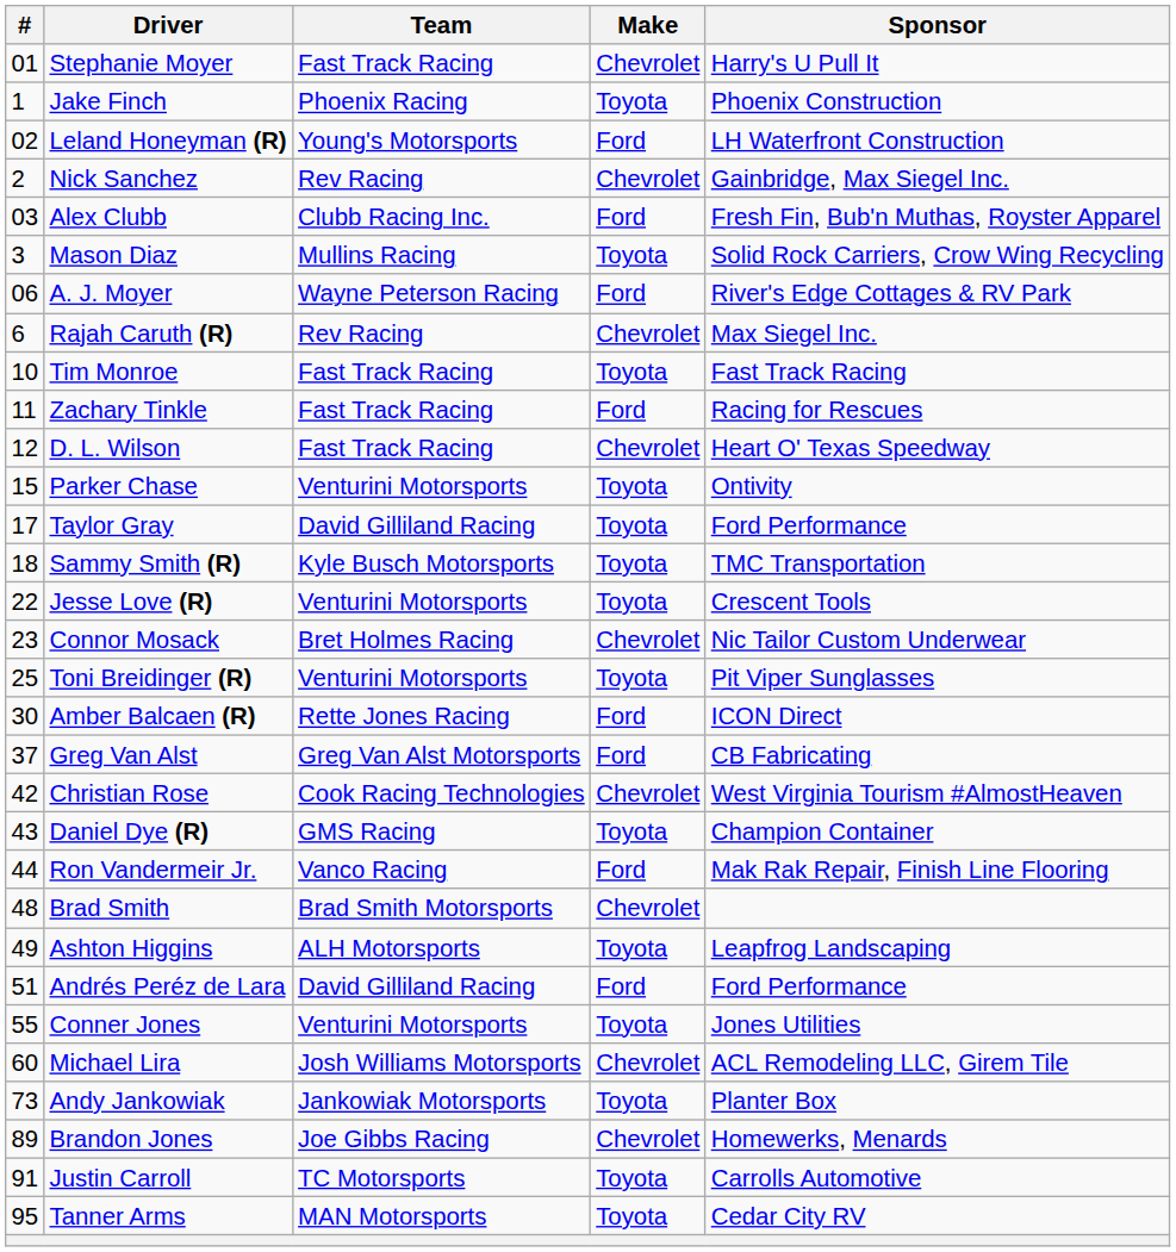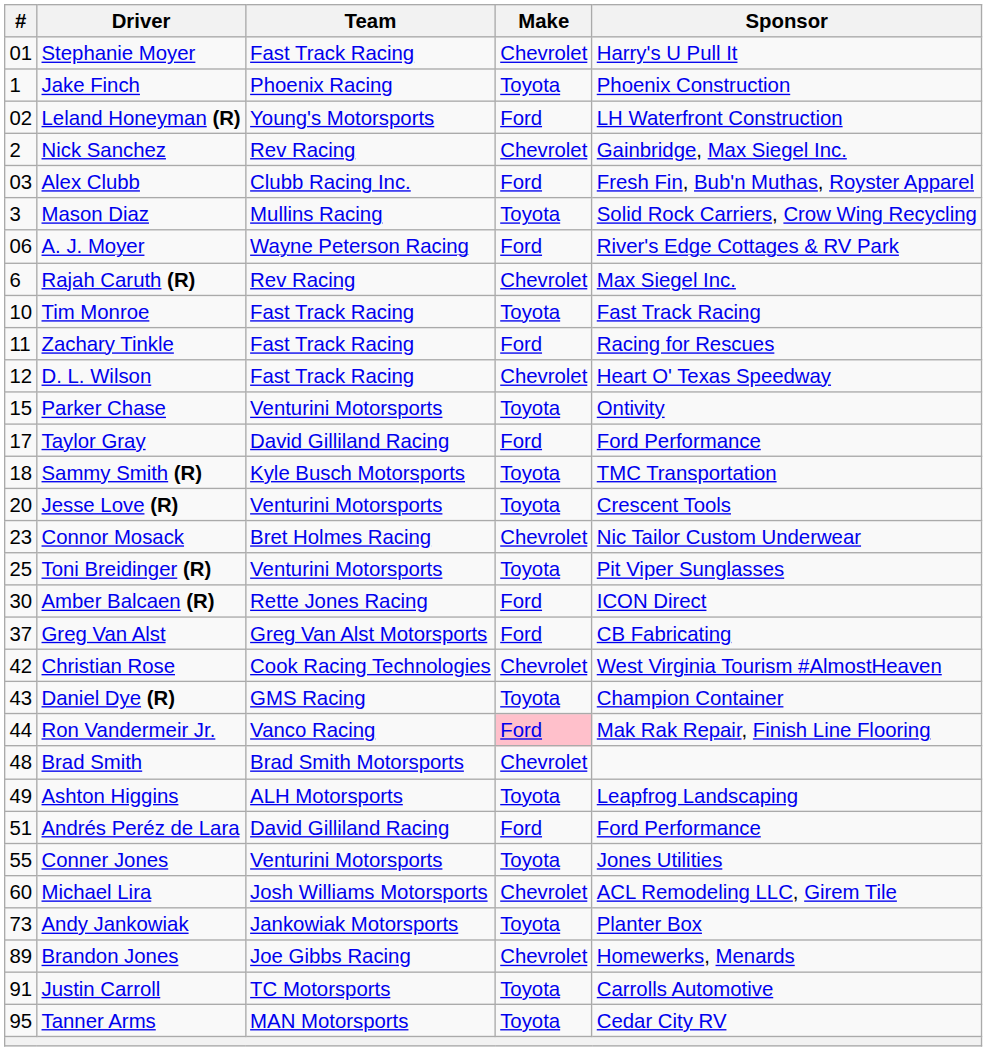Taylor Gray | Make: Toyota -> Ford
Jesse Love (R) | #: 22 -> 20
Ron Vandermeir Jr. | Make: no background -> pink background
